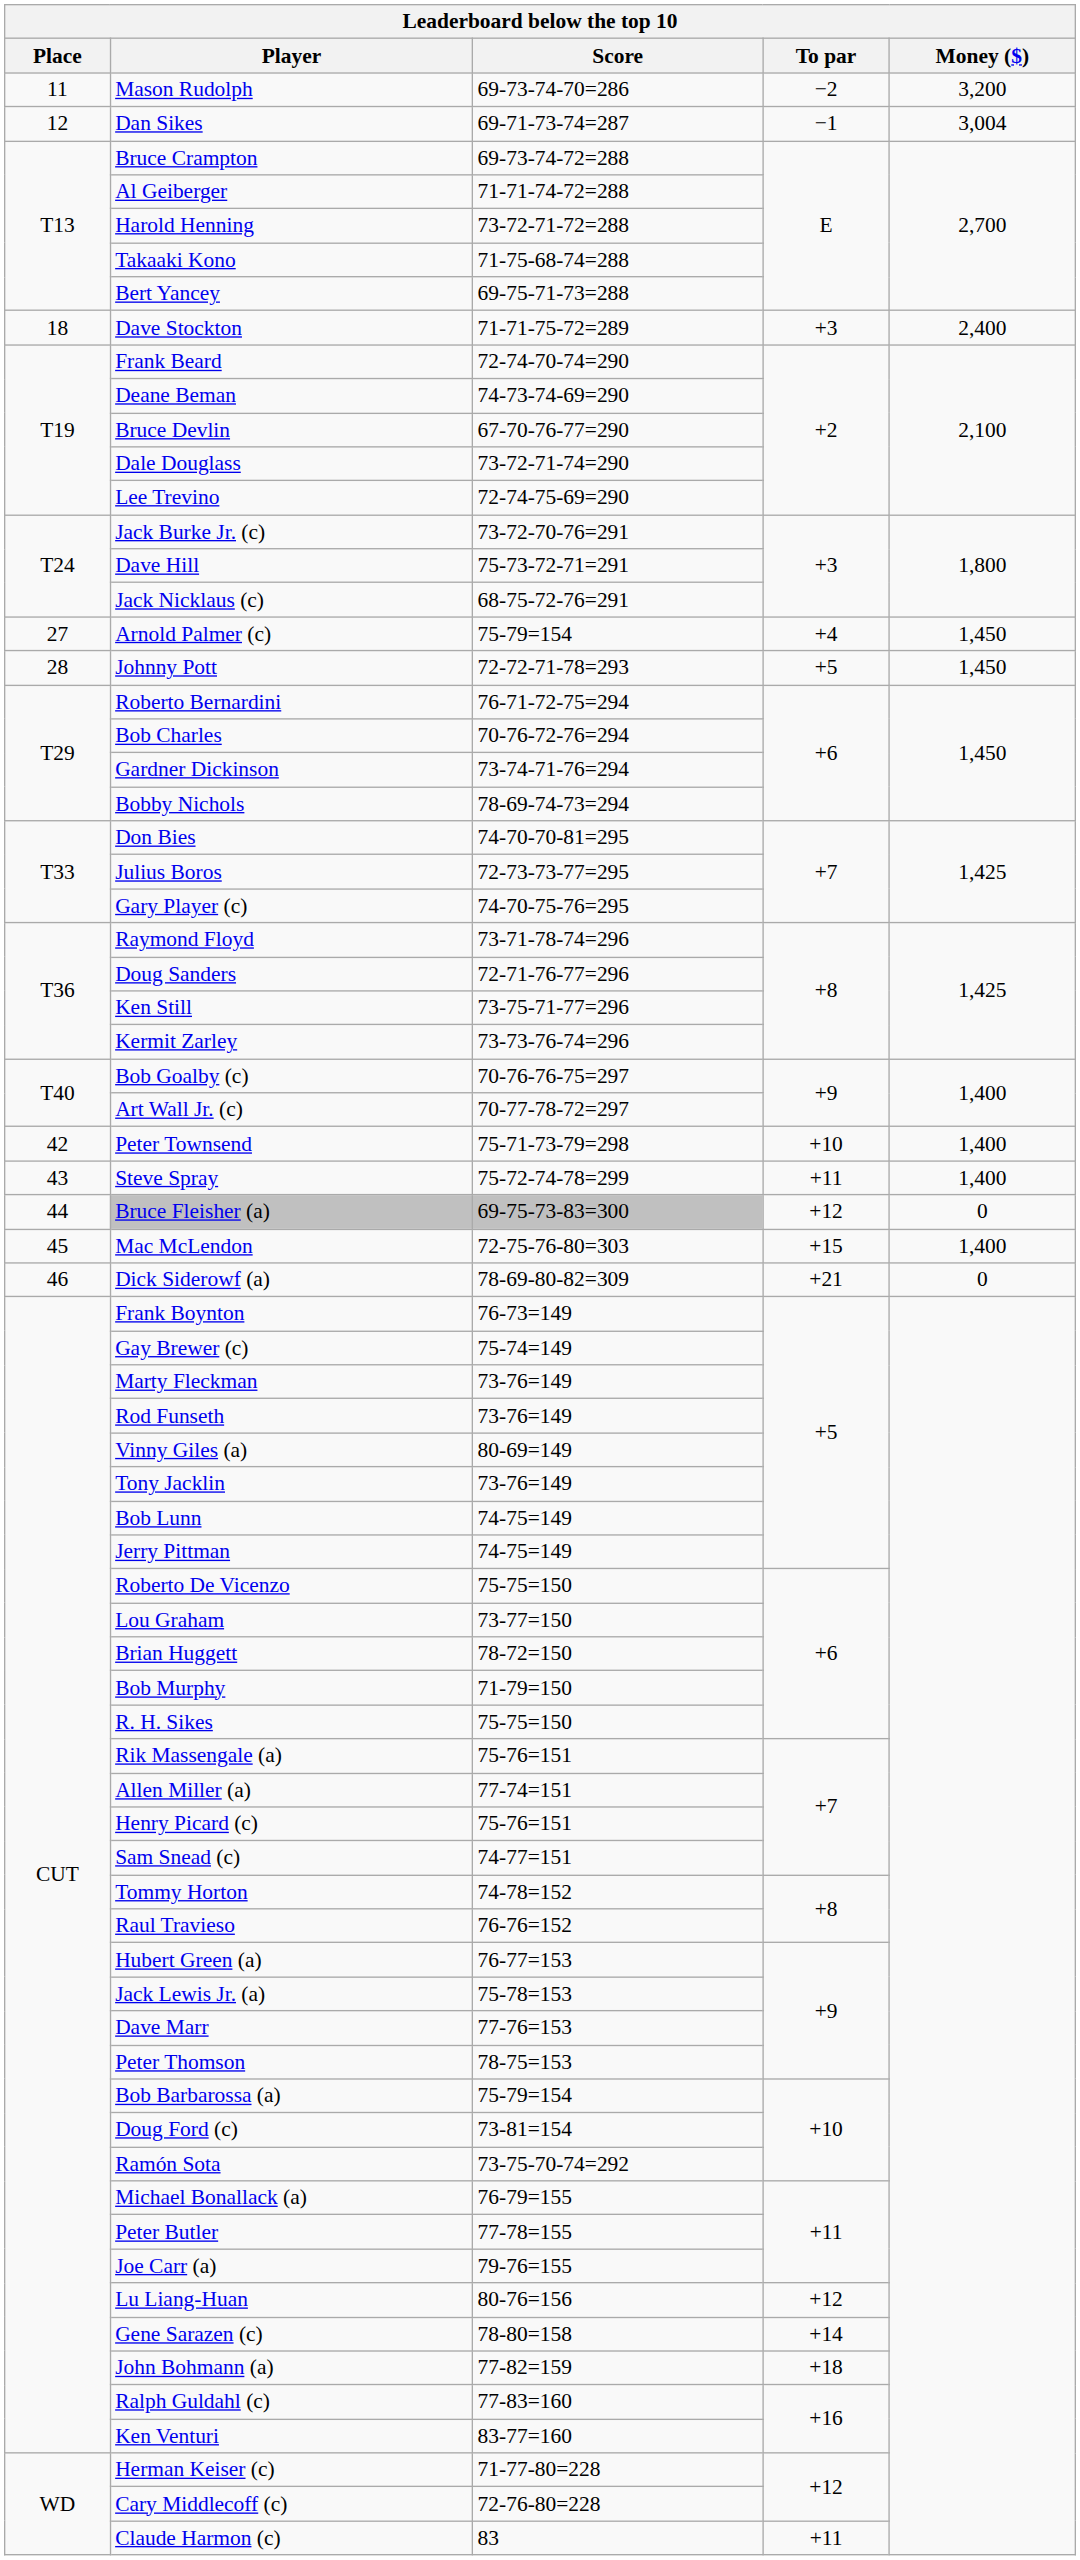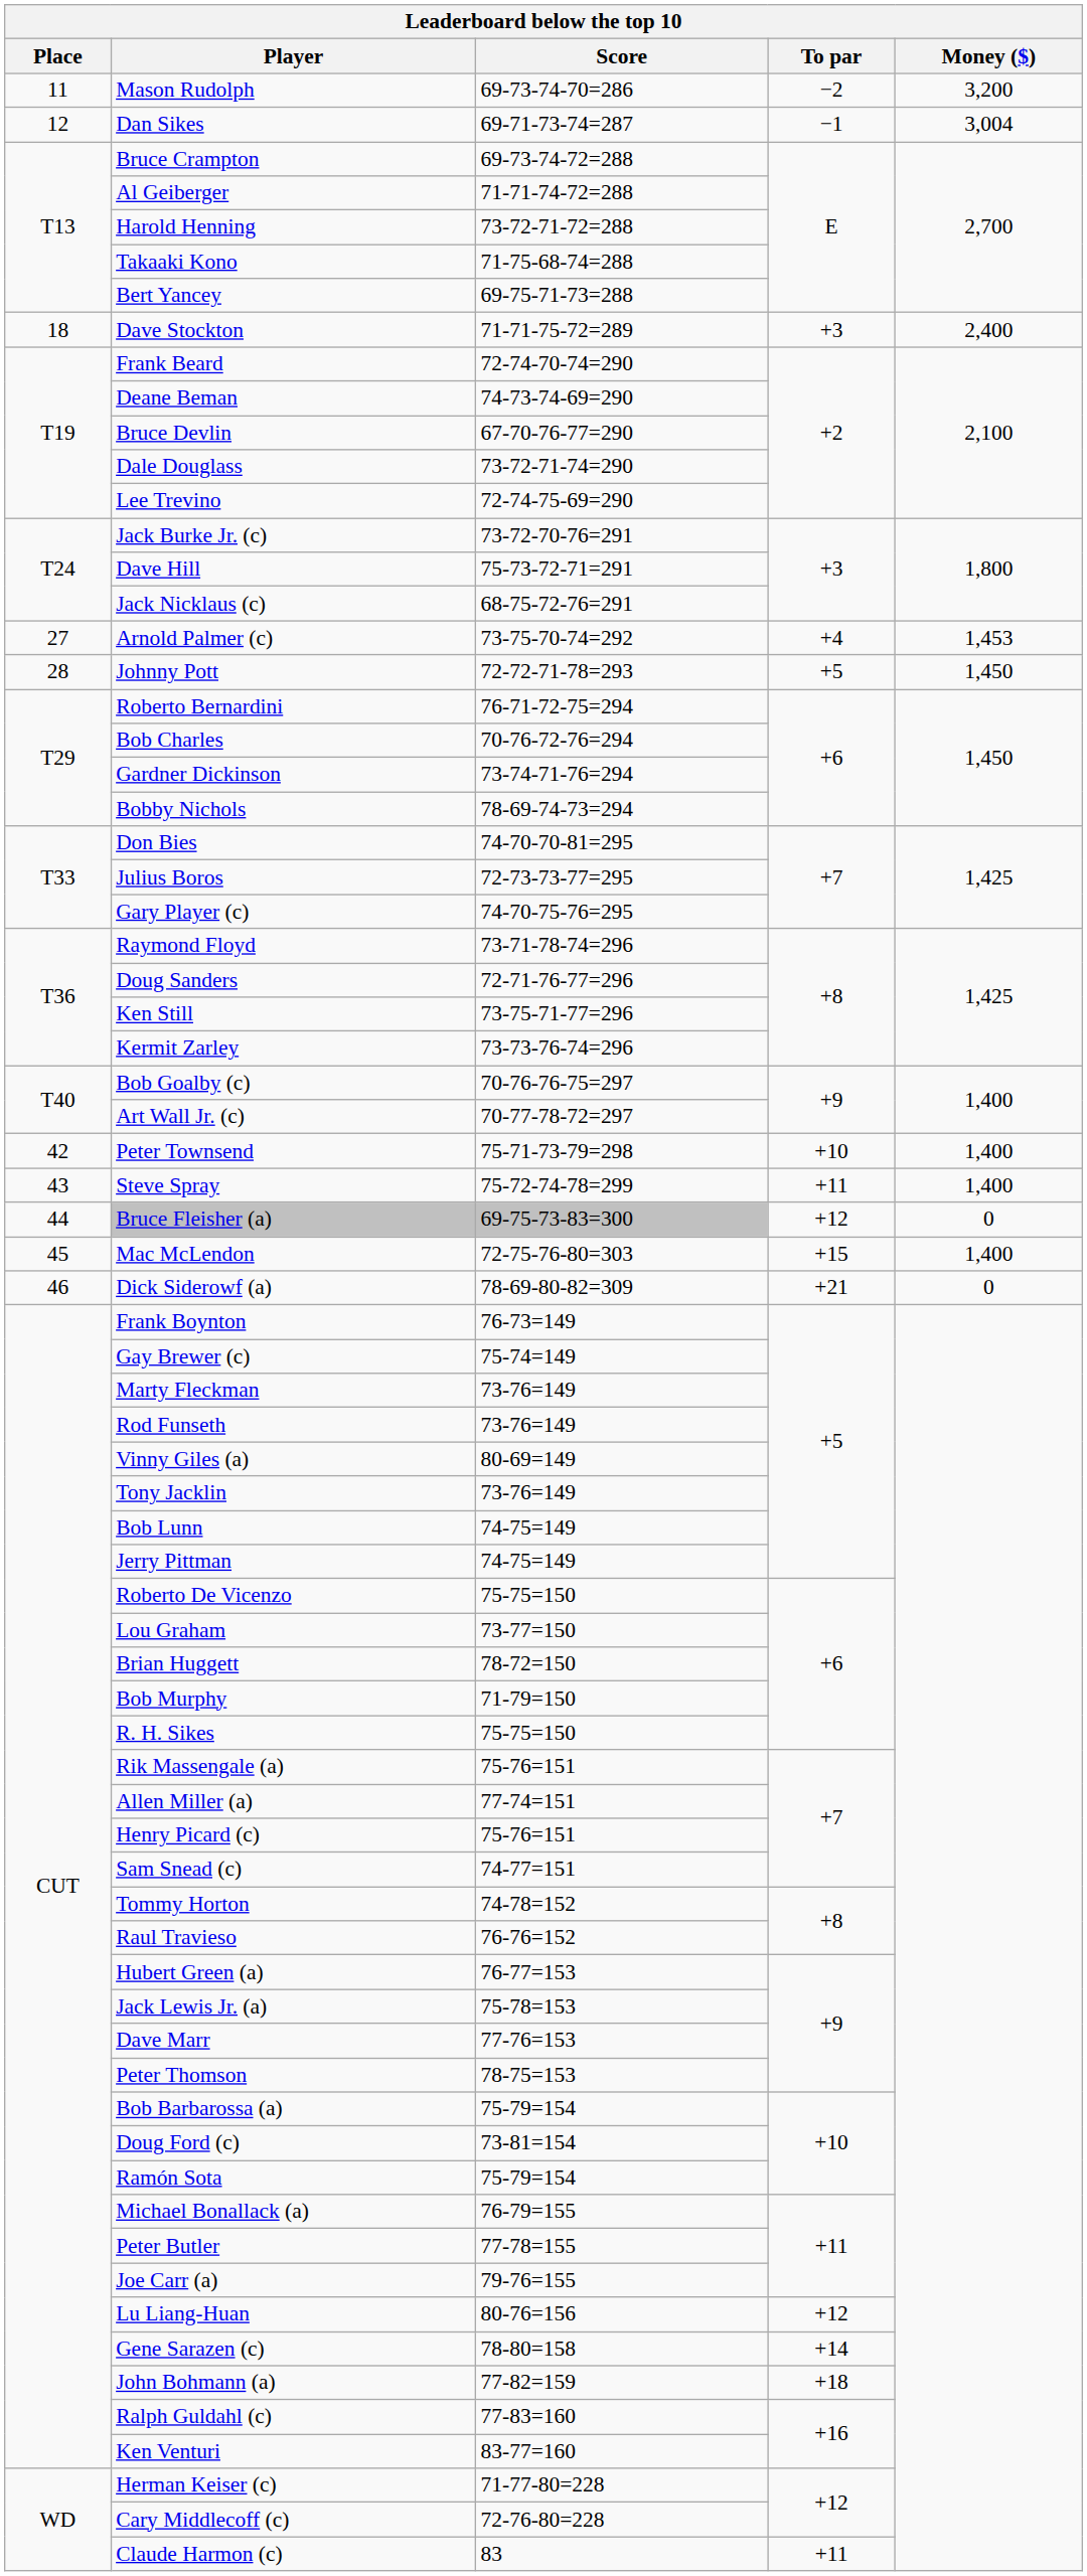Arnold Palmer (c) | Score: 75-79=154 -> 73-75-70-74=292
Arnold Palmer (c) | Money ($): 1,450 -> 1,453
Ramón Sota | Score: 73-75-70-74=292 -> 75-79=154
